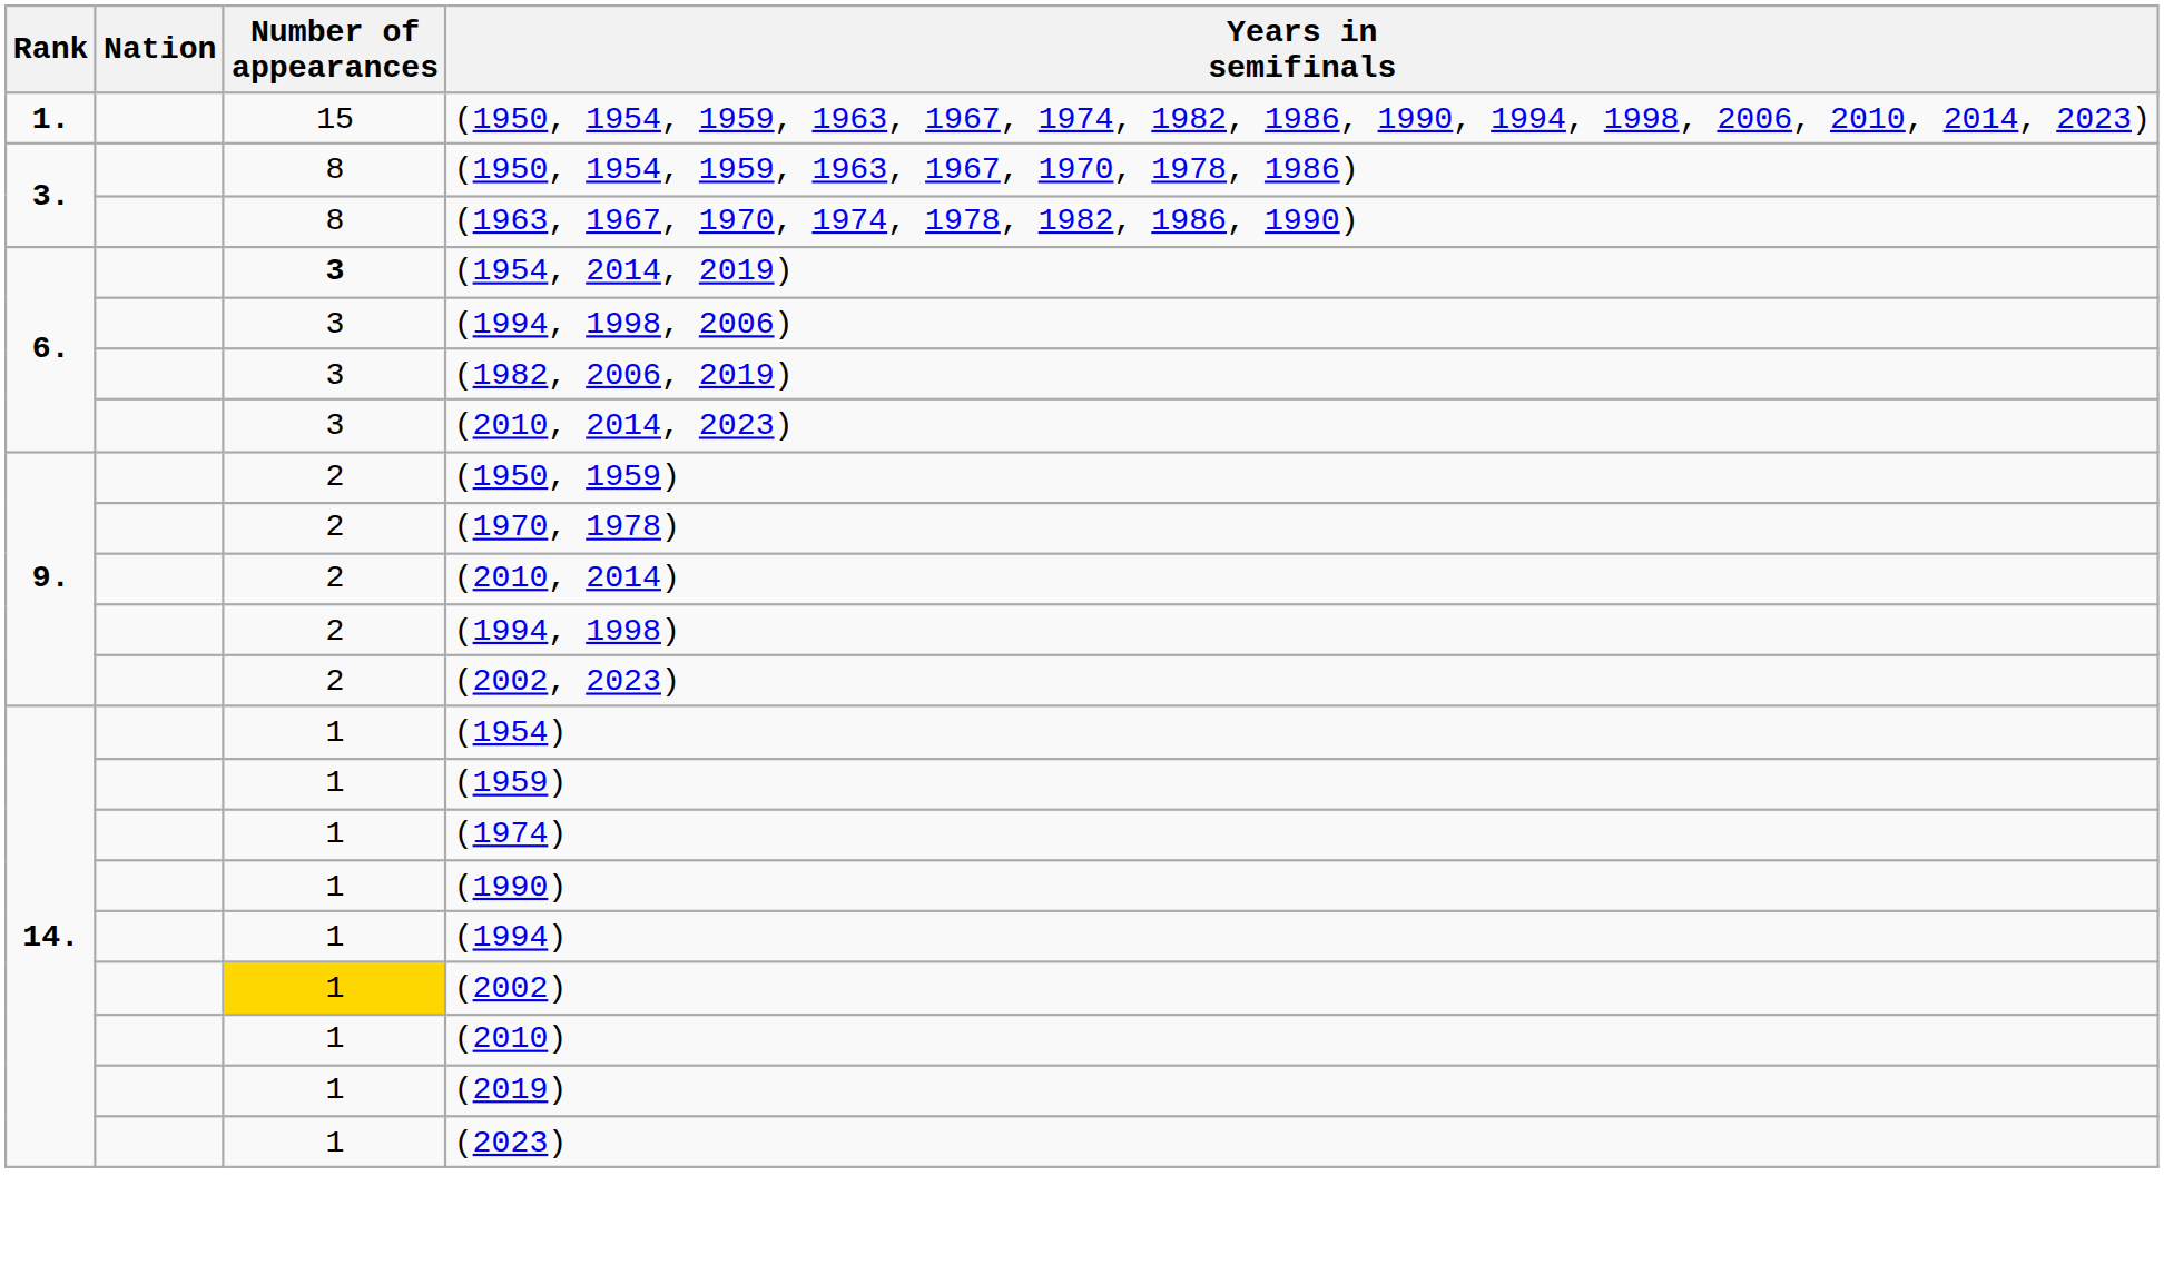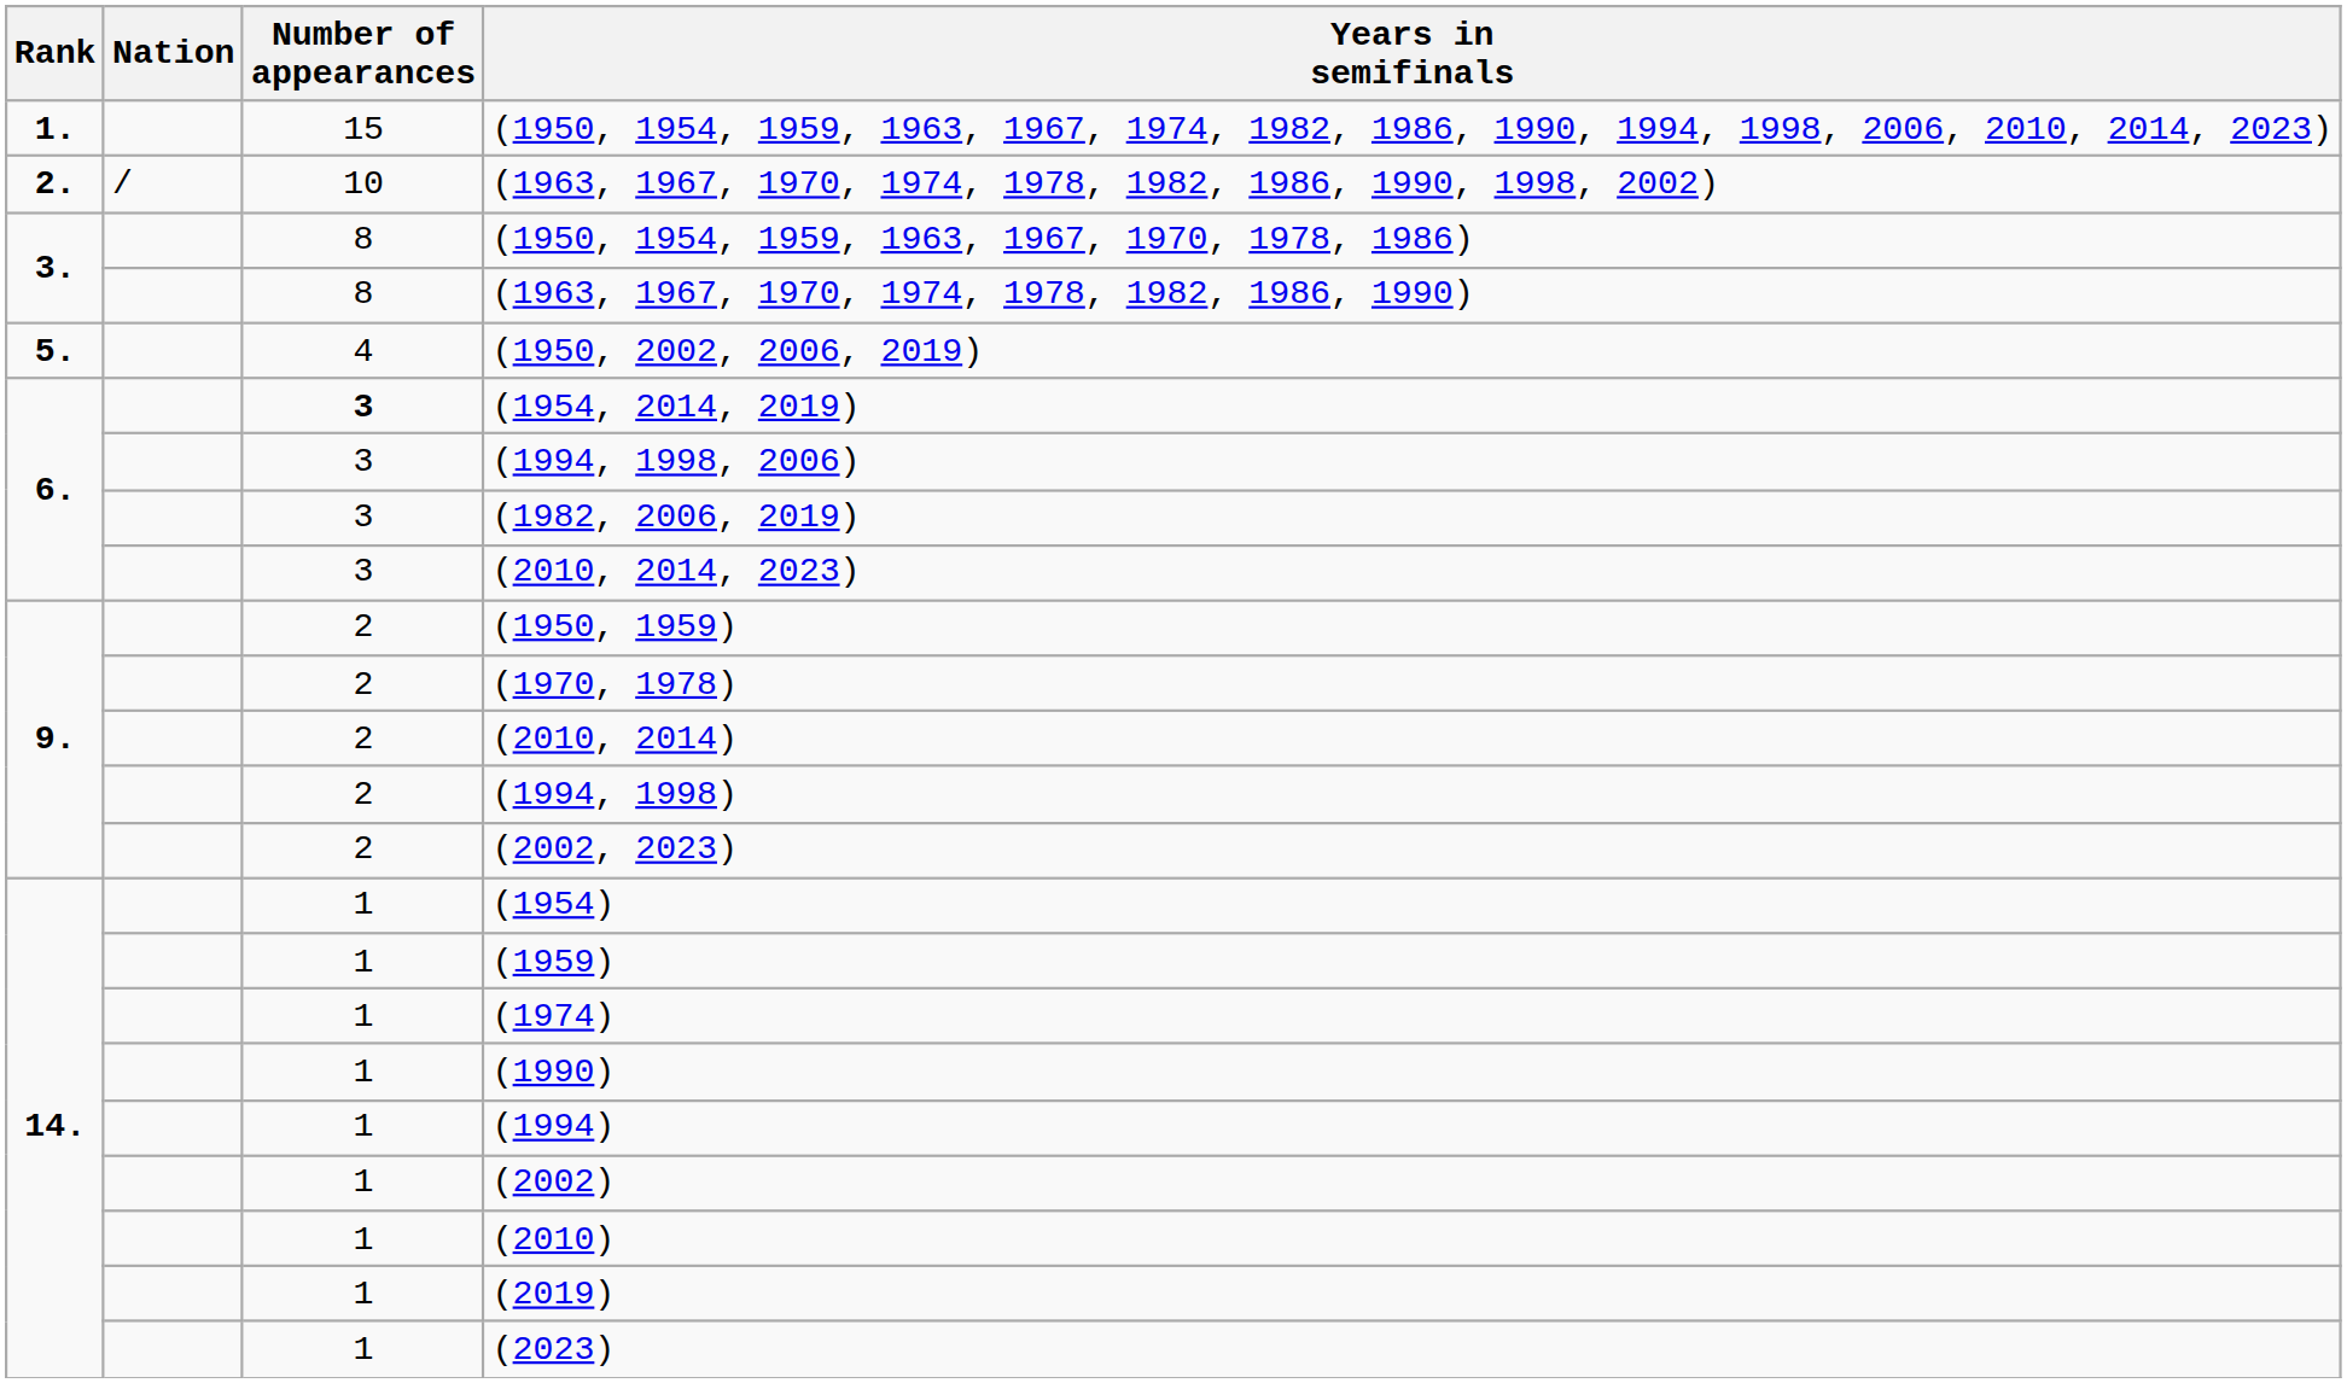+ row: 2. | / | 10 | (1963, 1967, 1970, 1974, 1978, 1982, 1986, 1990, 1998, 2002)
+ row: 5. | 4 | (1950, 2002, 2006, 2019)
(2002) | Number of appearances: gold background -> no background
